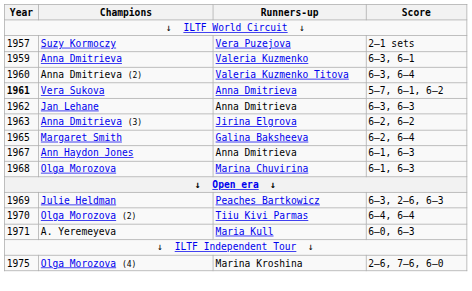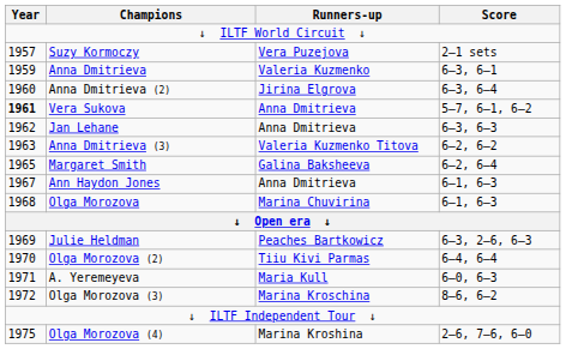Anna Dmitrieva (2) | Runners-up: Valeria Kuzmenko Titova -> Jirina Elgrova
Anna Dmitrieva (3) | Runners-up: Jirina Elgrova -> Valeria Kuzmenko Titova
+ row: 1972 | Olga Morozova (3) | Marina Kroschina | 8–6, 6–2
